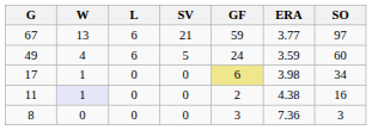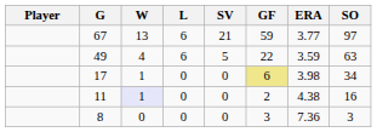+ column: Player
49 | GF: 24 -> 22
49 | SO: 60 -> 63
